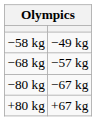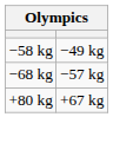- row: −80 kg | −67 kg
